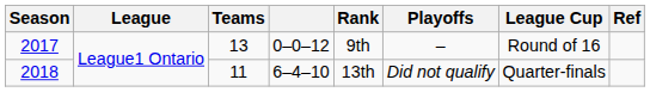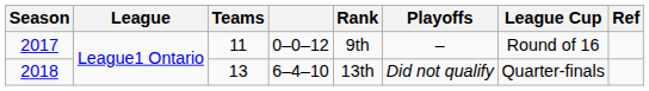2017 | Teams: 13 -> 11
2018 | Teams: 11 -> 13
